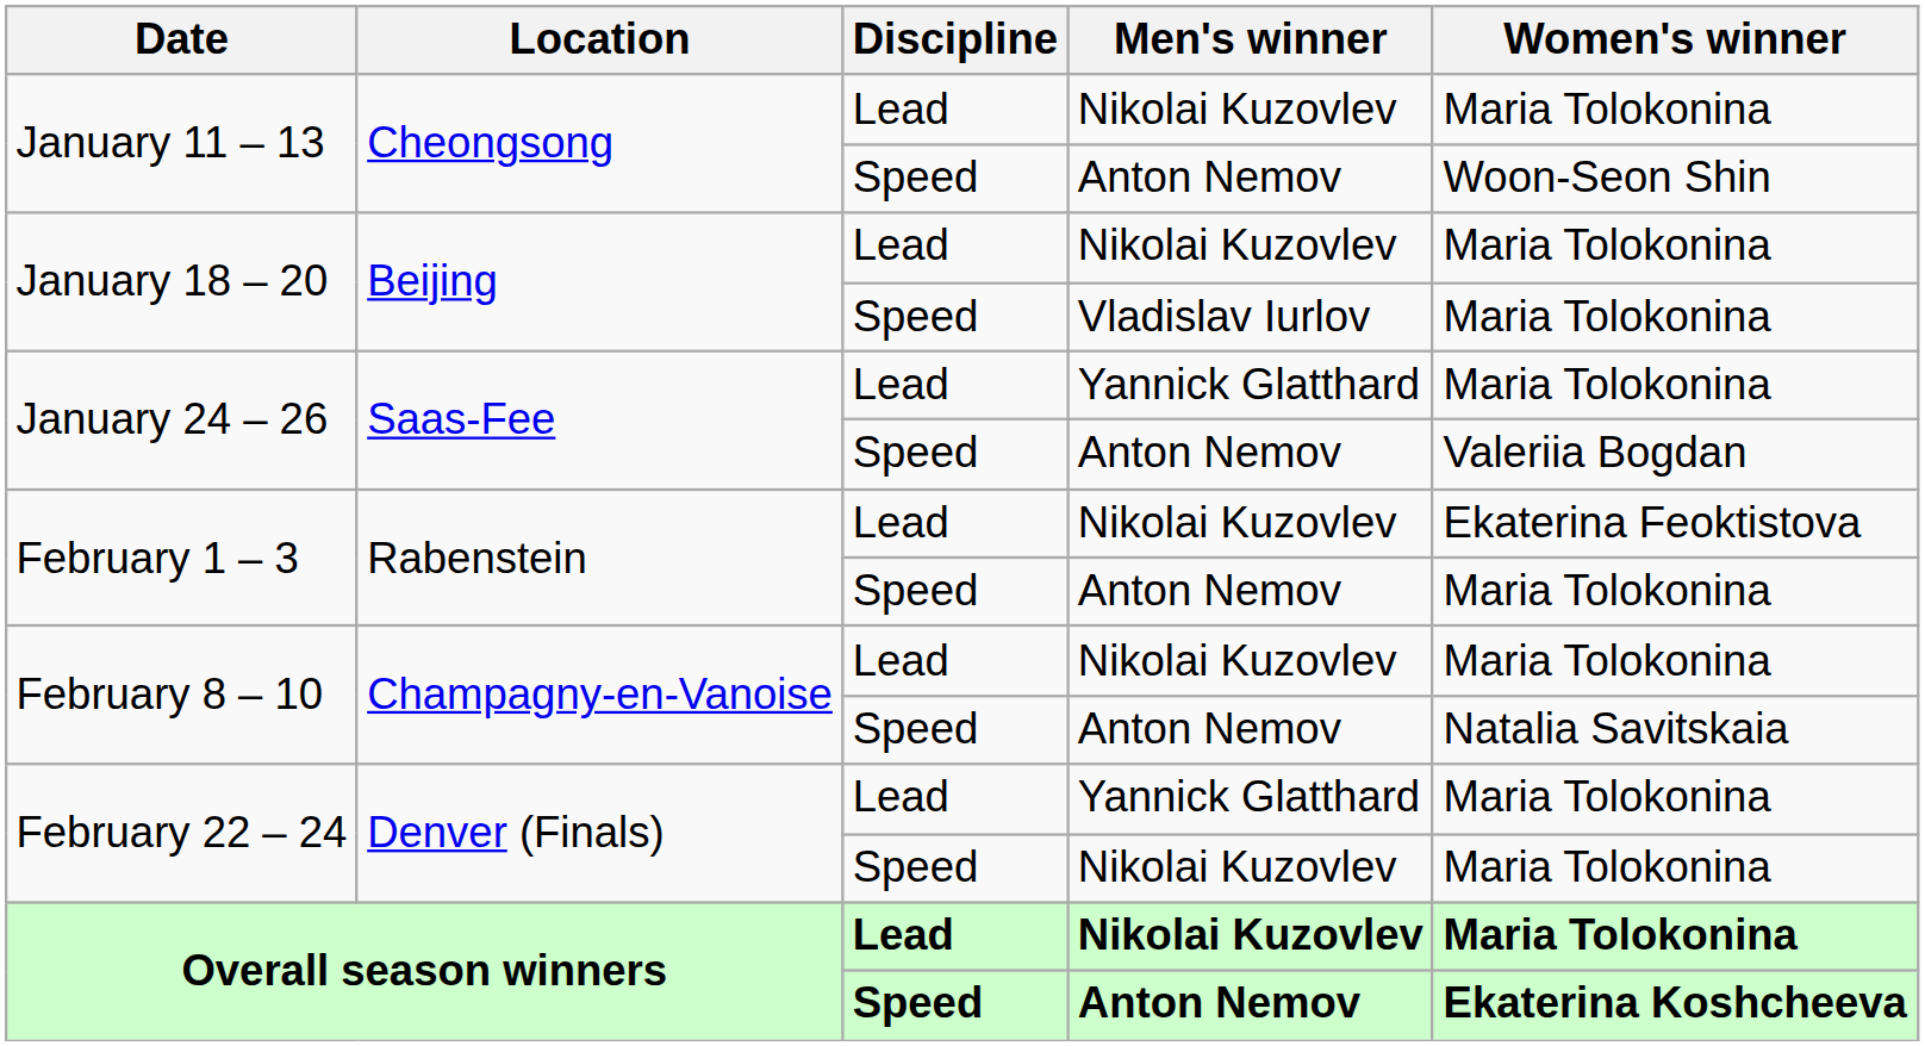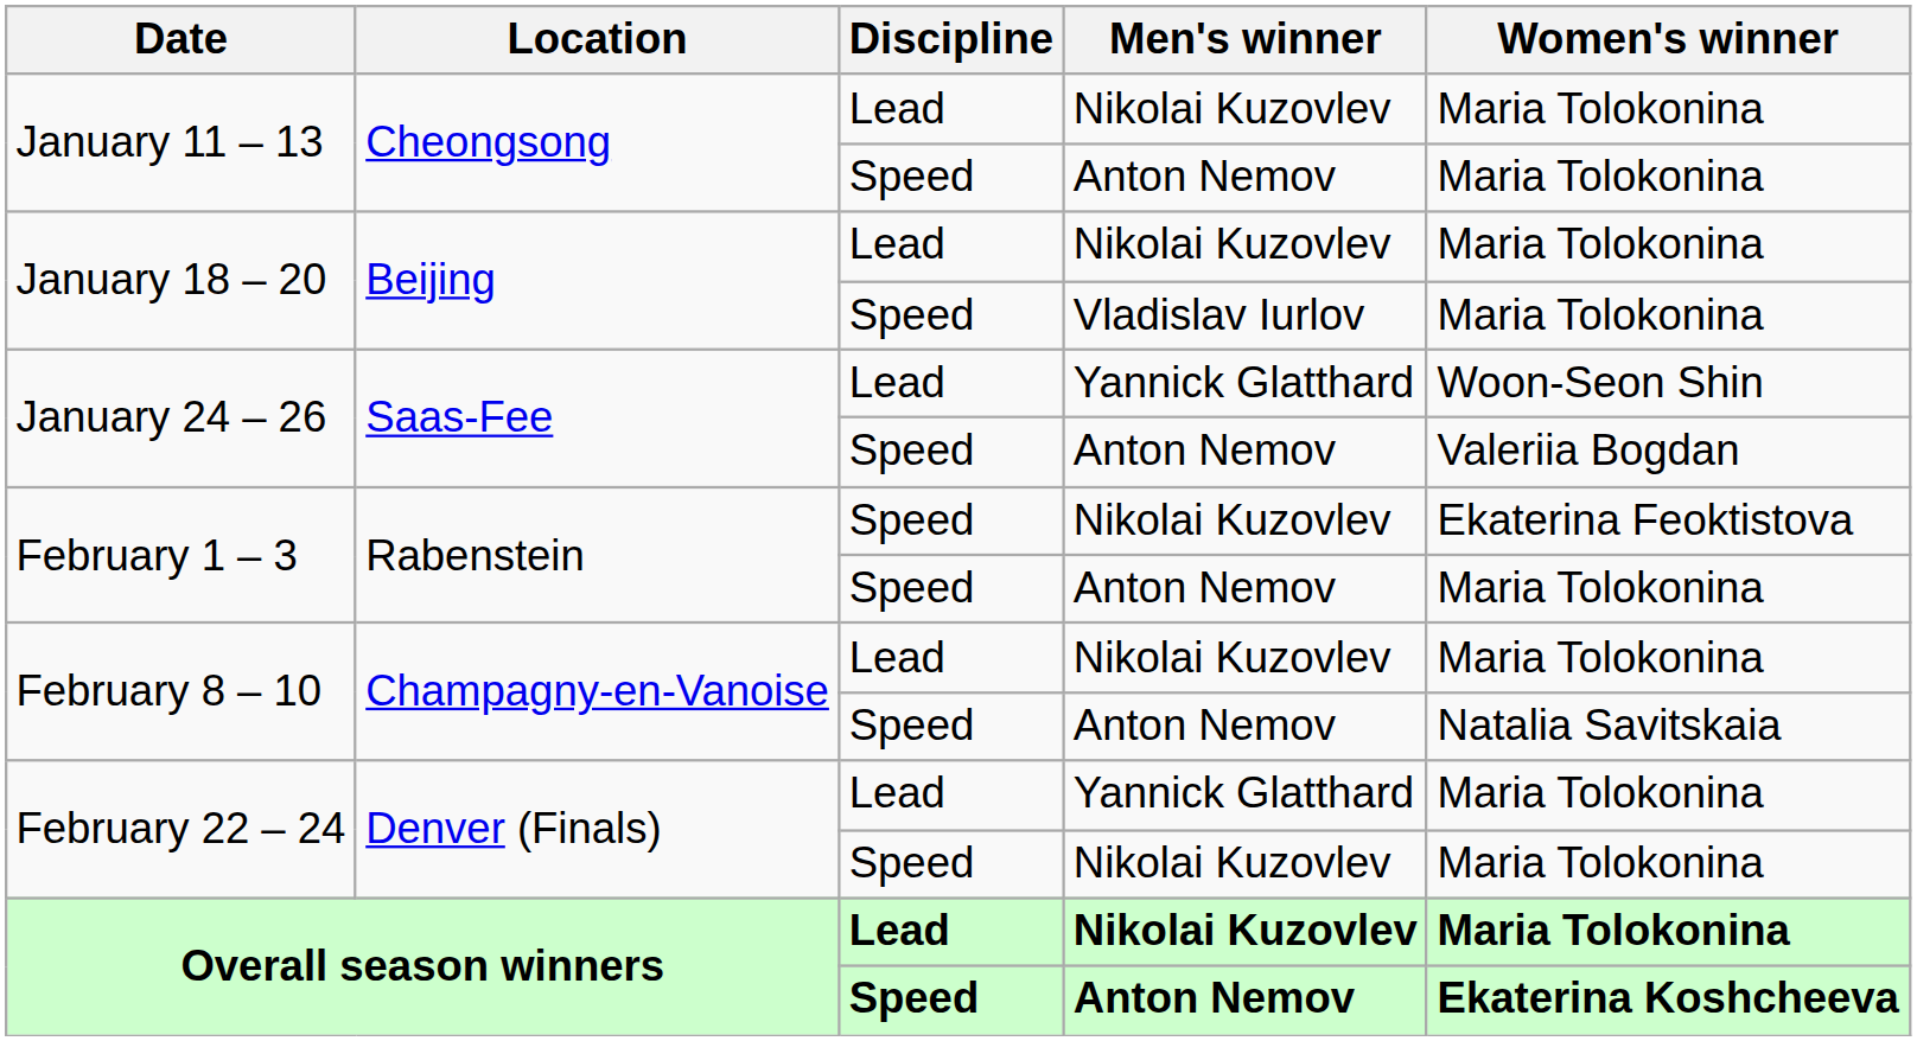January 11 – 13 / Anton Nemov | Women's winner: Woon-Seon Shin -> Maria Tolokonina
January 24 – 26 / Yannick Glatthard | Women's winner: Maria Tolokonina -> Woon-Seon Shin
February 1 – 3 / Nikolai Kuzovlev | Discipline: Lead -> Speed
